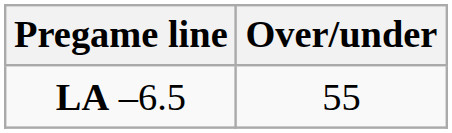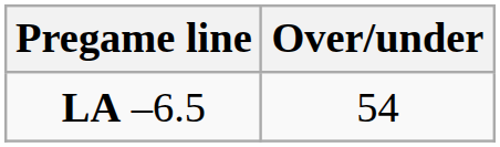LA –6.5 | Over/under: 55 -> 54
